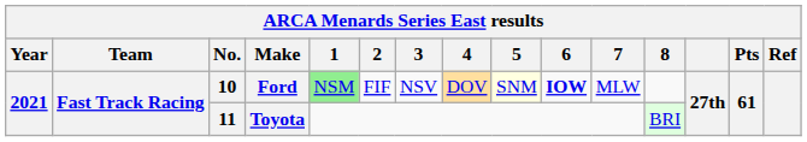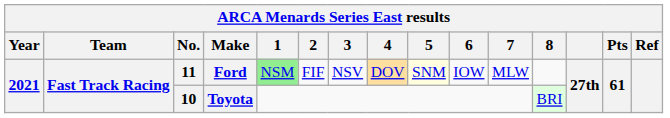Ford | No.: 10 -> 11
Ford | 6: bold -> normal
Toyota | No.: 11 -> 10
